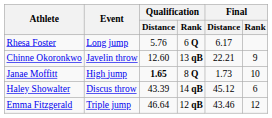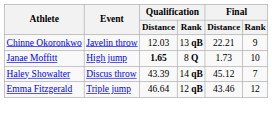- row: Rhesa Foster | Long jump | 5.76 | 6 Q | 6.17
Chinne Okoronkwo | Qualification / Distance: 12.60 -> 12.03
Haley Showalter | Final / Rank: 6 -> 7
